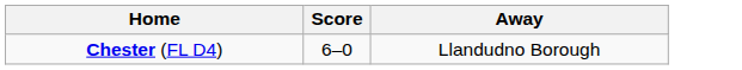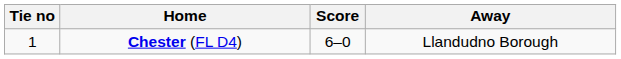+ column: Tie no | 1
